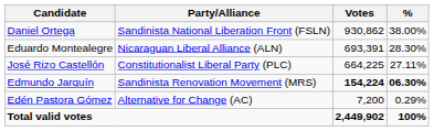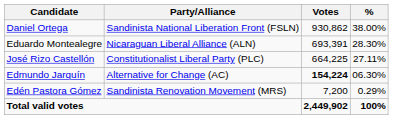Edmundo Jarquín | Party/Alliance: Sandinista Renovation Movement (MRS) -> Alternative for Change (AC)
Edmundo Jarquín | %: bold -> normal
Edén Pastora Gómez | Party/Alliance: Alternative for Change (AC) -> Sandinista Renovation Movement (MRS)
